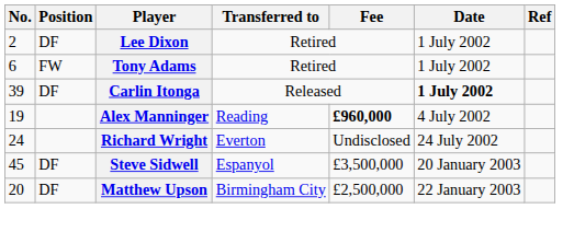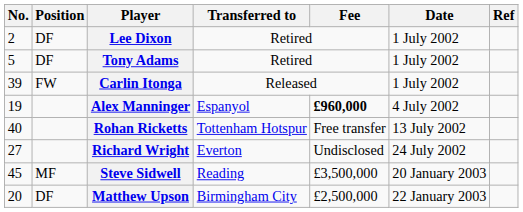Tony Adams | No.: 6 -> 5
Tony Adams | Position: FW -> DF
Carlin Itonga | Position: DF -> FW
Carlin Itonga | Date: bold -> normal
Alex Manninger | Transferred to: Reading -> Espanyol
+ row: 40 | Rohan Ricketts | Tottenham Hotspur | Free transfer | 13 July 2002
Richard Wright | No.: 24 -> 27
Steve Sidwell | Position: DF -> MF
Steve Sidwell | Transferred to: Espanyol -> Reading
